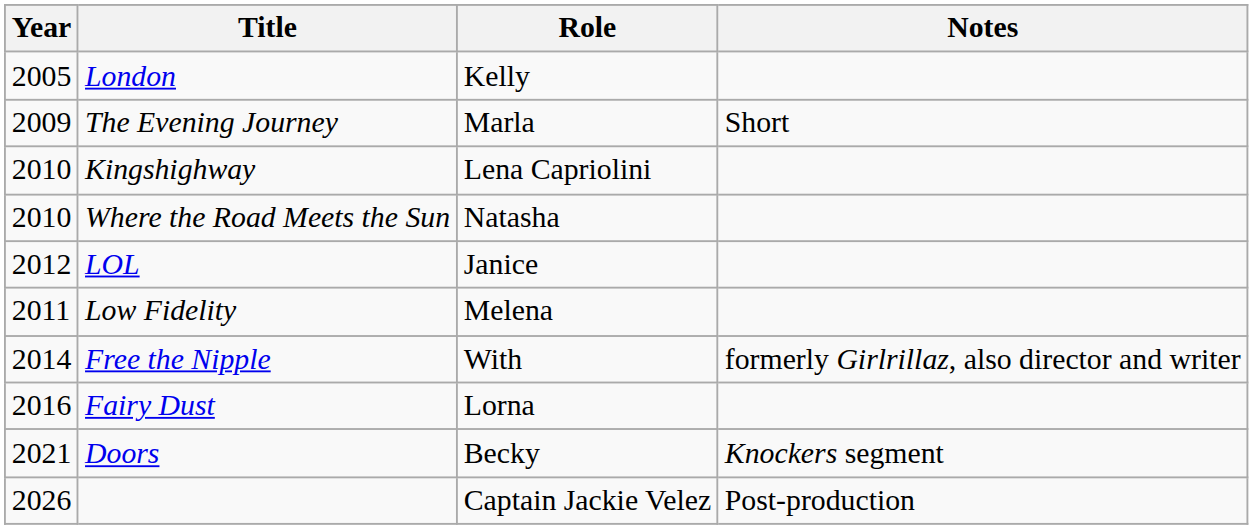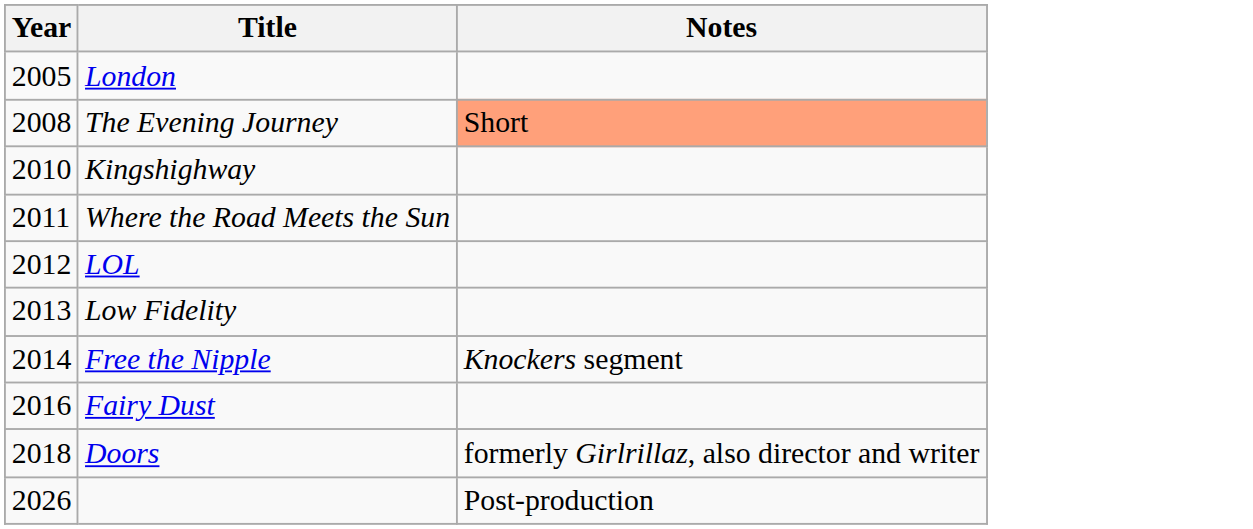- column: Role | Kelly | Marla | Lena Capriolini | Natasha | Janice | Melena | With | Lorna | Becky | Captain Jackie Velez
The Evening Journey | Year: 2009 -> 2008
The Evening Journey | Notes: no background -> lightsalmon background
Where the Road Meets the Sun | Year: 2010 -> 2011
Low Fidelity | Year: 2011 -> 2013
Free the Nipple | Notes: formerly Girlrillaz, also director and writer -> Knockers segment
Doors | Year: 2021 -> 2018
Doors | Notes: Knockers segment -> formerly Girlrillaz, also director and writer
